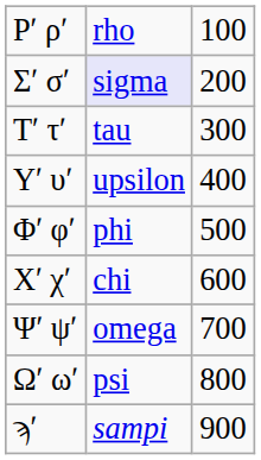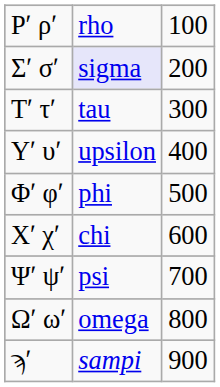Ψʹ ψʹ | column 2: omega -> psi
Ωʹ ωʹ | column 2: psi -> omega
